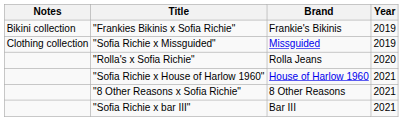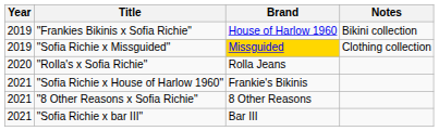columns swapped: Year <-> Notes
"Frankies Bikinis x Sofia Richie" | Brand: Frankie's Bikinis -> House of Harlow 1960
"Sofia Richie x Missguided" | Brand: no background -> gold background
"Sofia Richie x House of Harlow 1960" | Brand: House of Harlow 1960 -> Frankie's Bikinis
